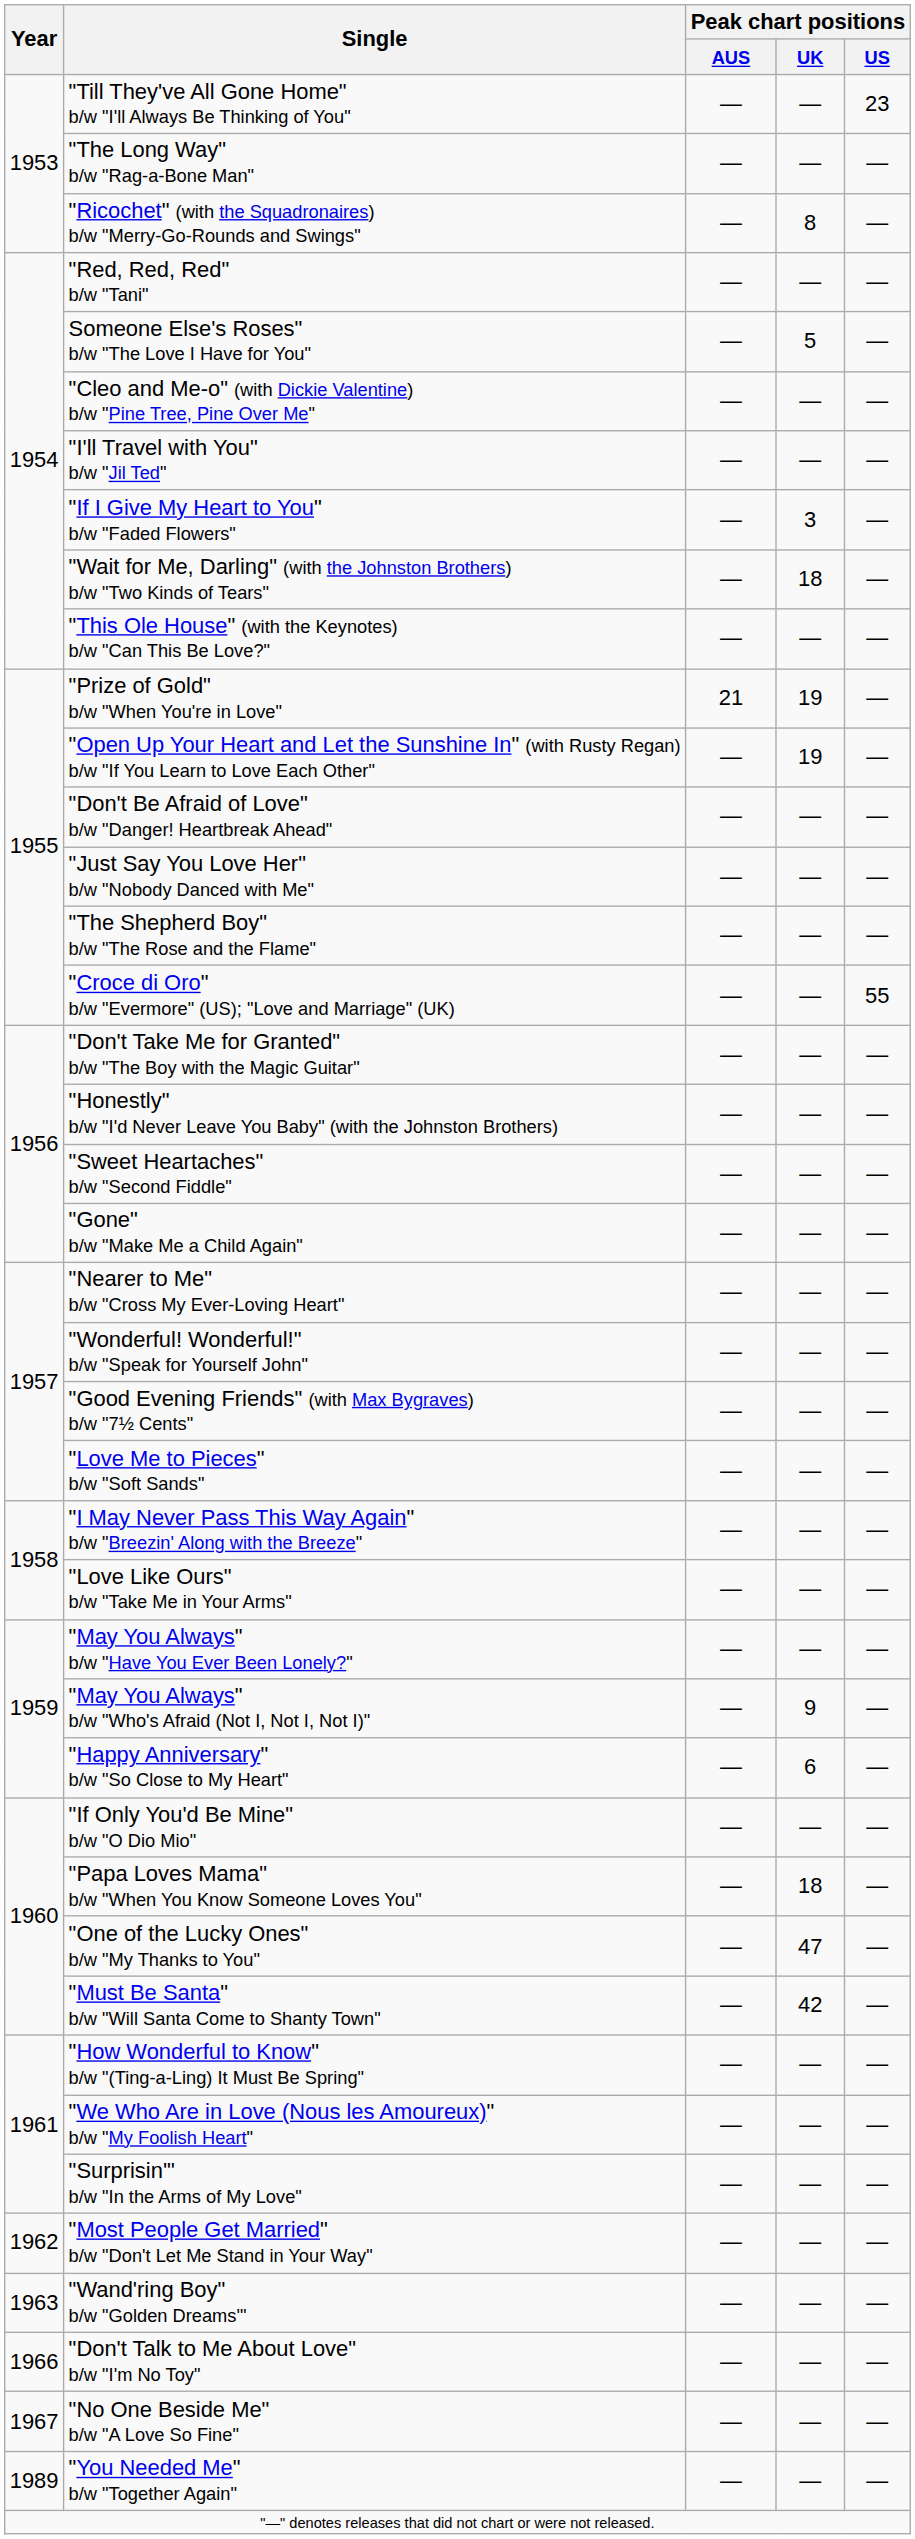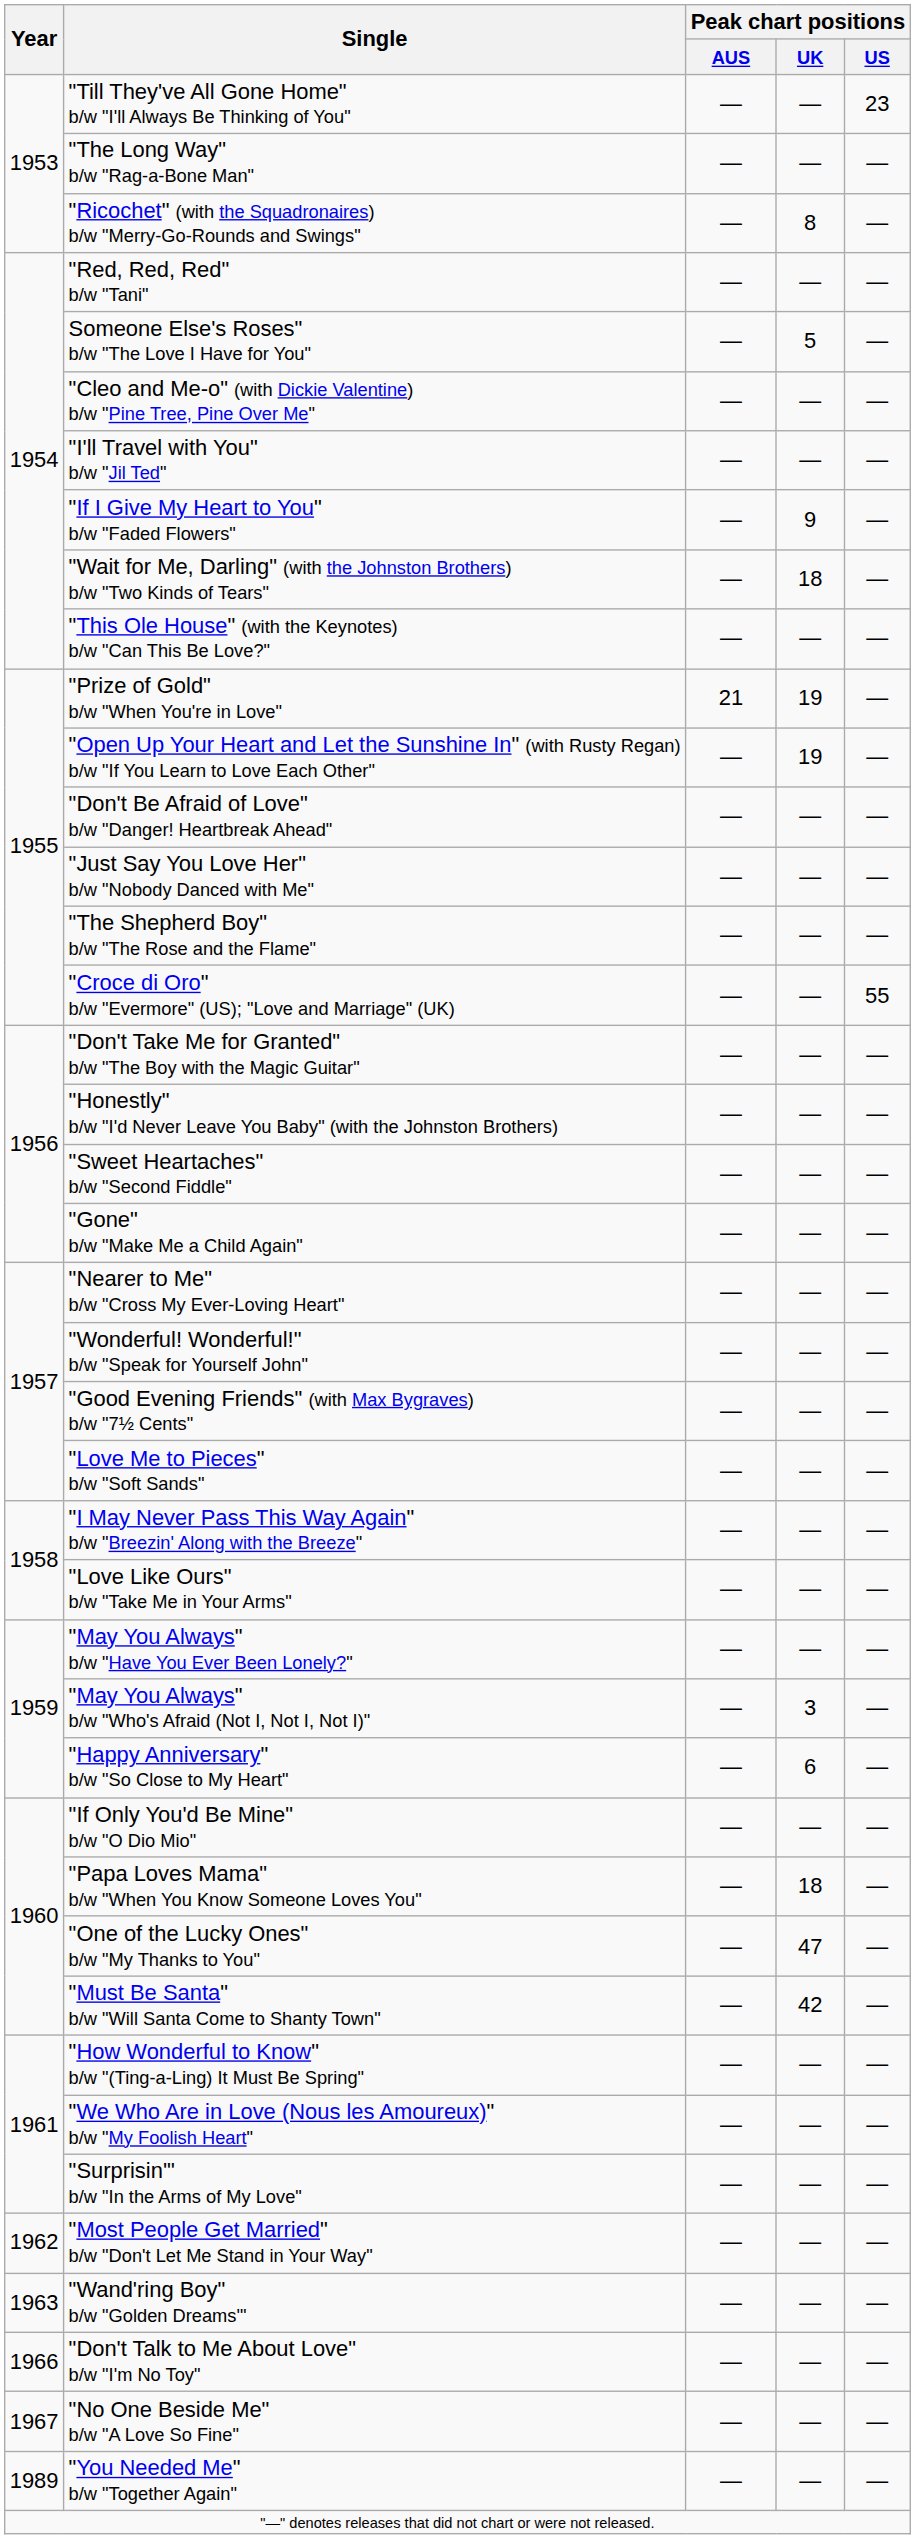"If I Give My Heart to You" b/w "Faded Flowers" | Peak chart positions / UK: 3 -> 9
"May You Always" b/w "Who's Afraid (Not I, Not I, Not I)" | Peak chart positions / UK: 9 -> 3
